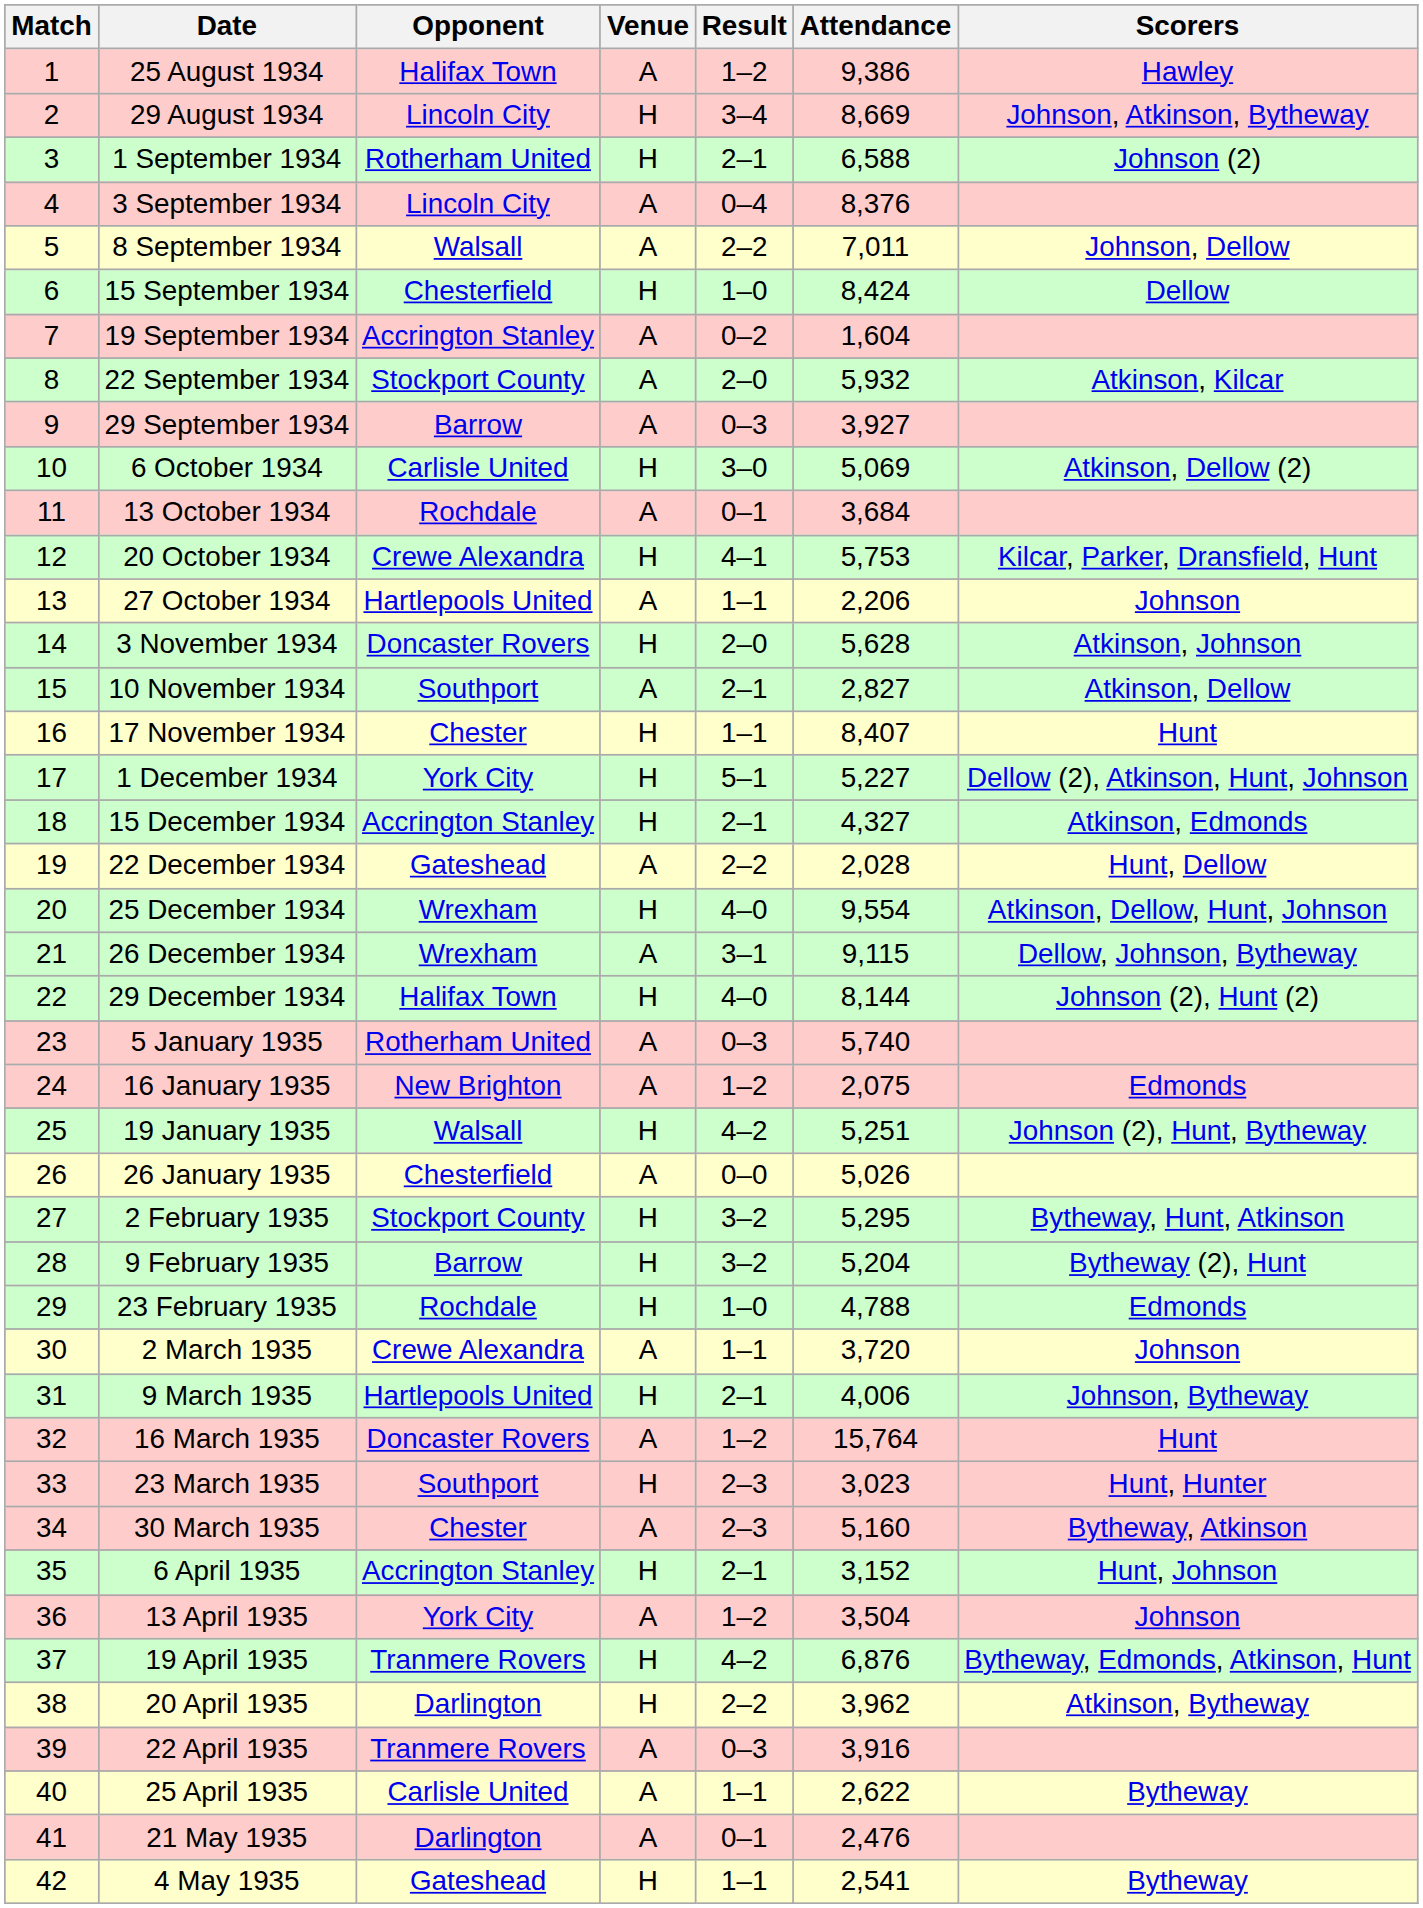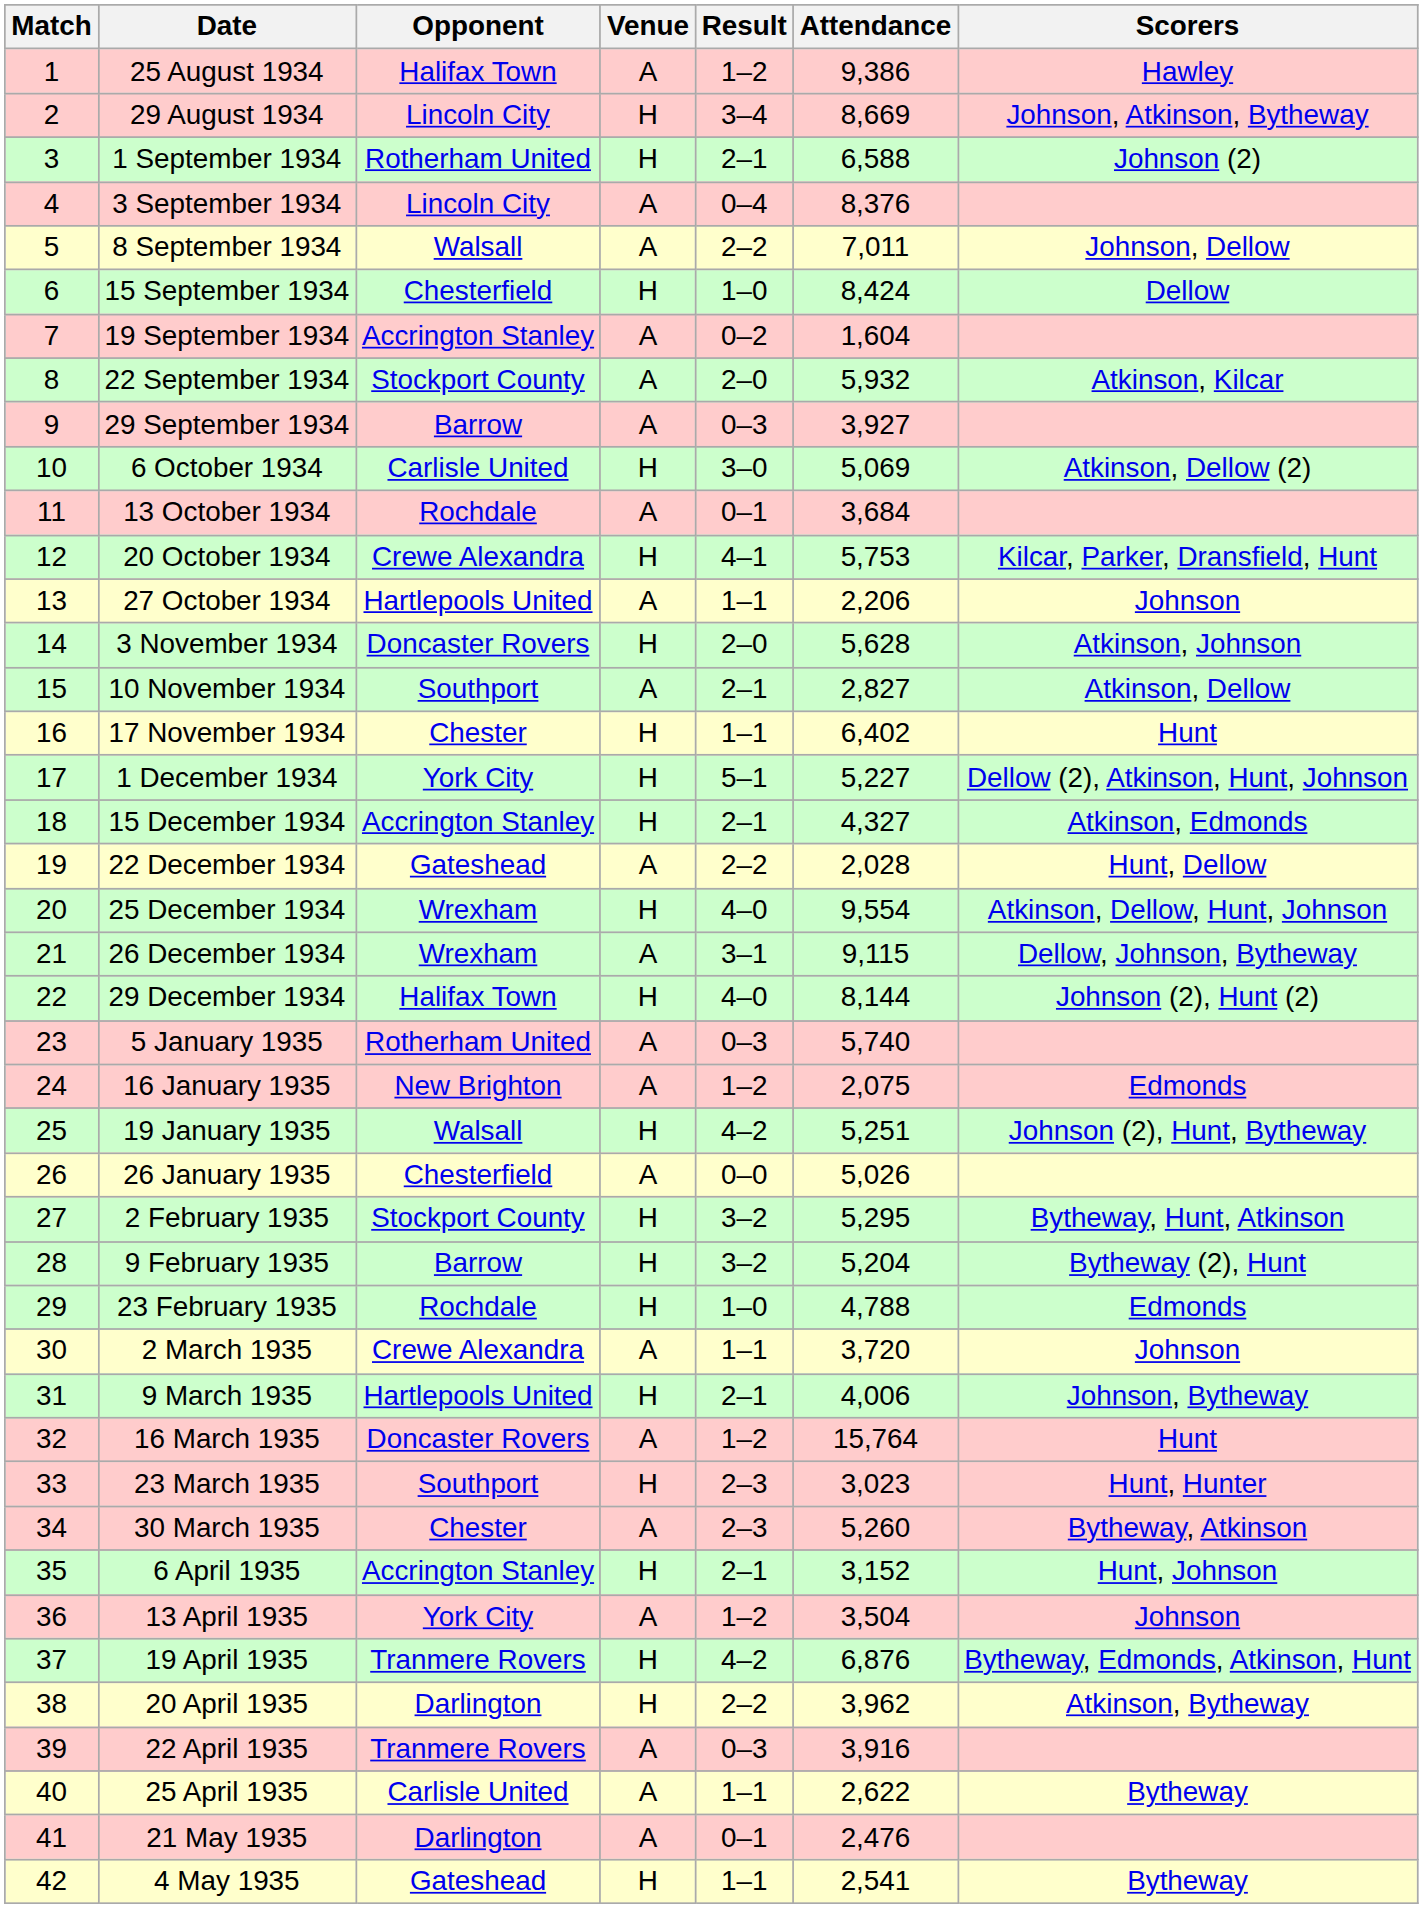17 November 1934 | Attendance: 8,407 -> 6,402
30 March 1935 | Attendance: 5,160 -> 5,260
